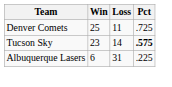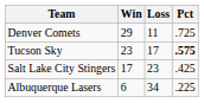Denver Comets | Win: 25 -> 29
Tucson Sky | Loss: 14 -> 17
+ row: Salt Lake City Stingers | 17 | 23 | .425
Albuquerque Lasers | Loss: 31 -> 34
